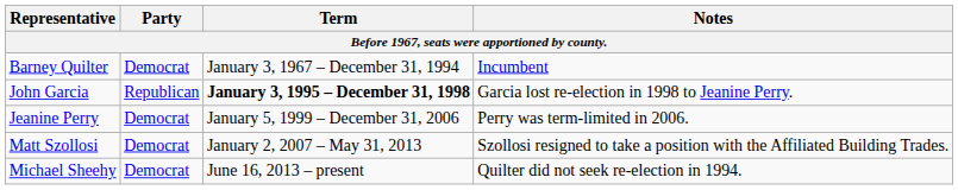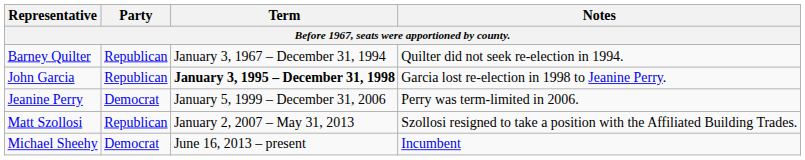Barney Quilter | Party: Democrat -> Republican
Barney Quilter | Notes: Incumbent -> Quilter did not seek re-election in 1994.
Matt Szollosi | Party: Democrat -> Republican
Michael Sheehy | Notes: Quilter did not seek re-election in 1994. -> Incumbent
